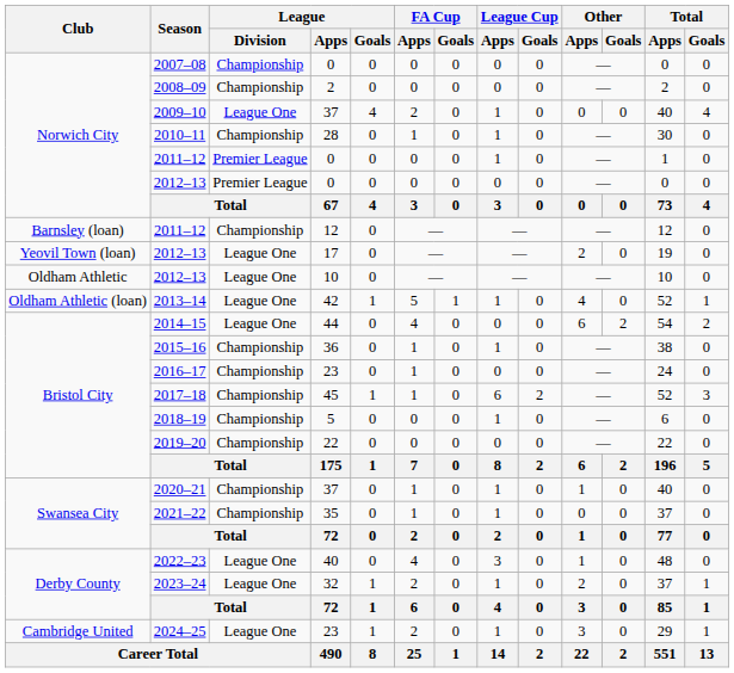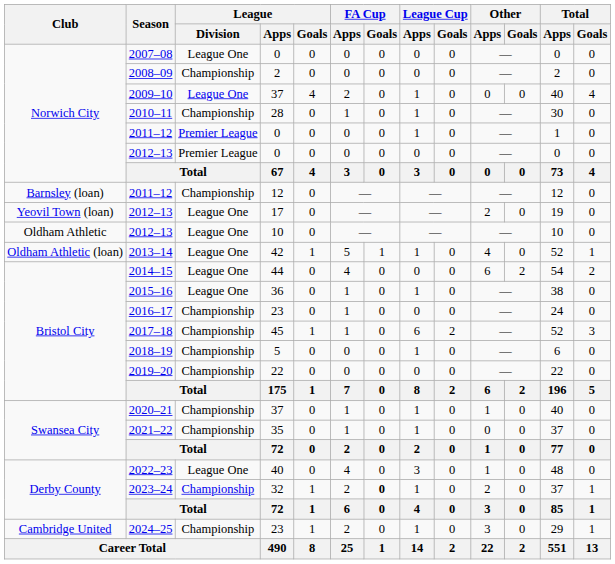2007–08 | League / Division: Championship -> League One
2015–16 | League / Division: Championship -> League One
2023–24 | League / Division: League One -> Championship
2023–24 | FA Cup / Goals: normal -> bold
2024–25 | League / Division: League One -> Championship
